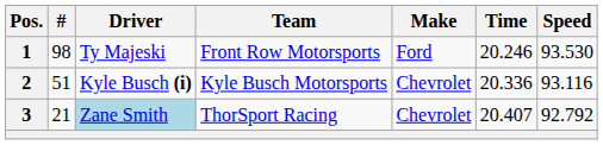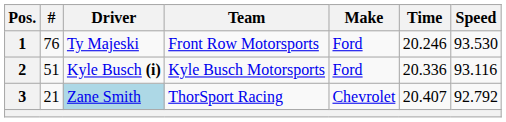1 | #: 98 -> 76
2 | Make: Chevrolet -> Ford
